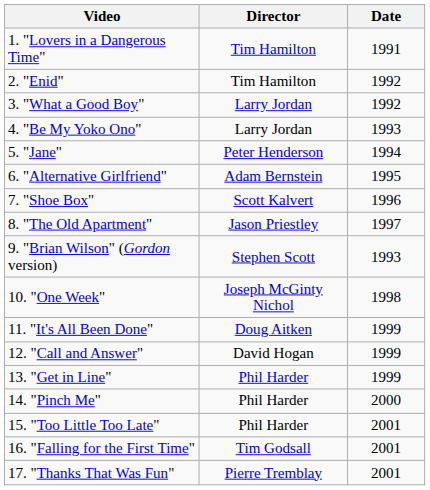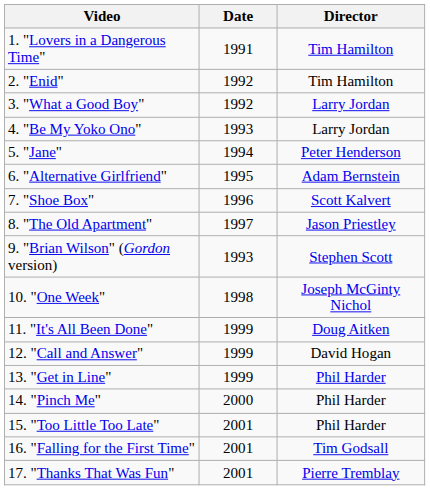columns swapped: Director <-> Date
